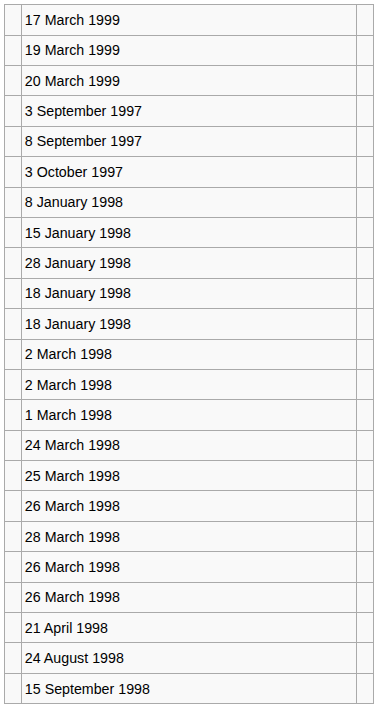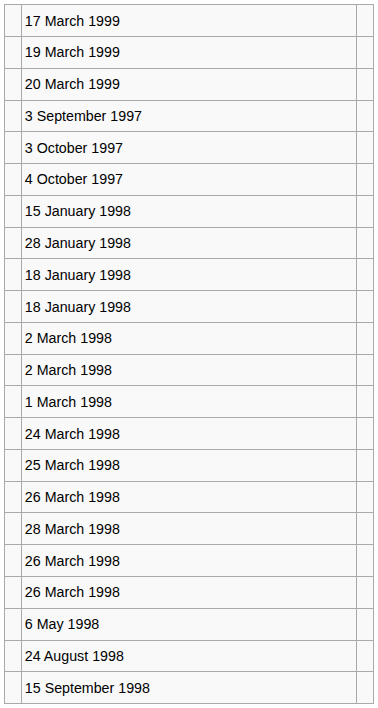- row: 8 September 1997
+ row: 4 October 1997
- row: 8 January 1998
- row: 21 April 1998
+ row: 6 May 1998
